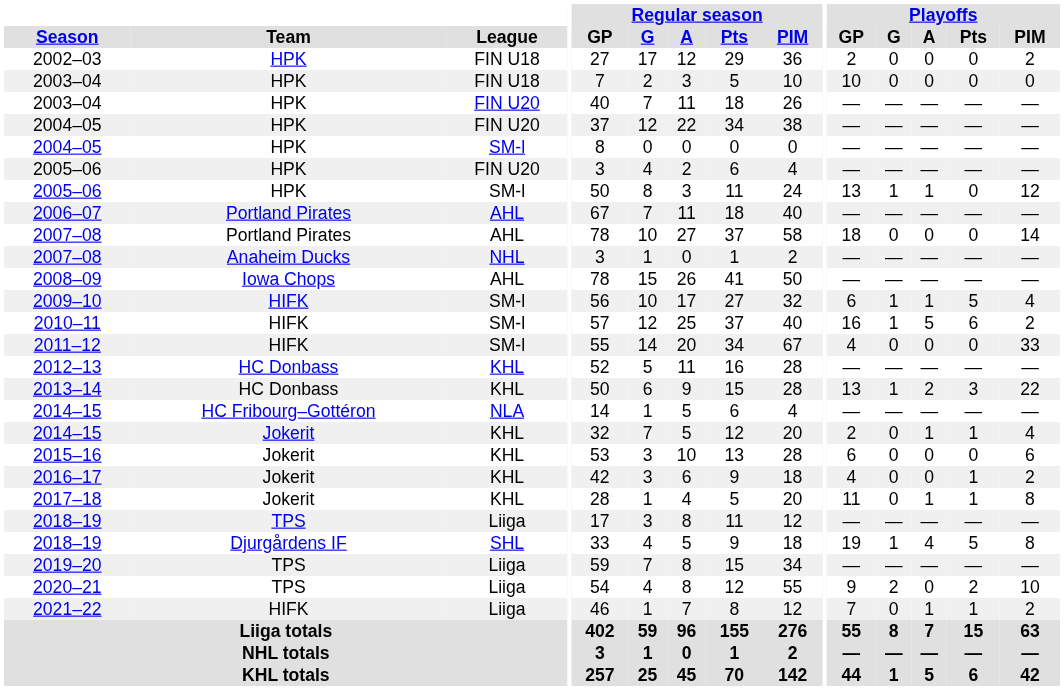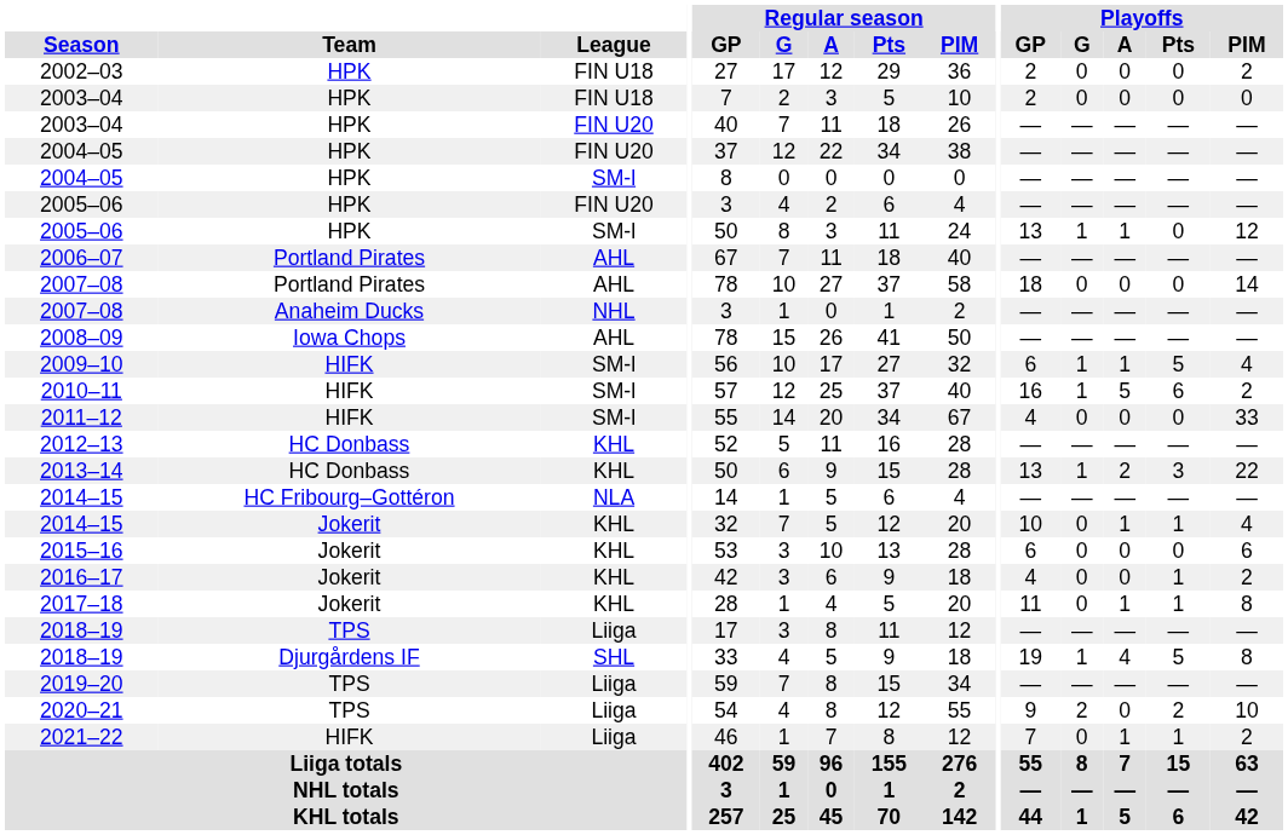2003–04 / FIN U18 | Playoffs / GP: 10 -> 2
2014–15 / KHL | Playoffs / GP: 2 -> 10
